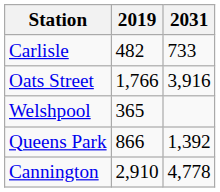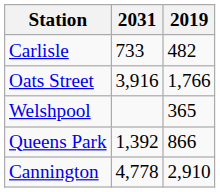columns swapped: 2019 <-> 2031
